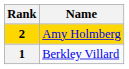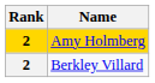Berkley Villard | Rank: 1 -> 2
